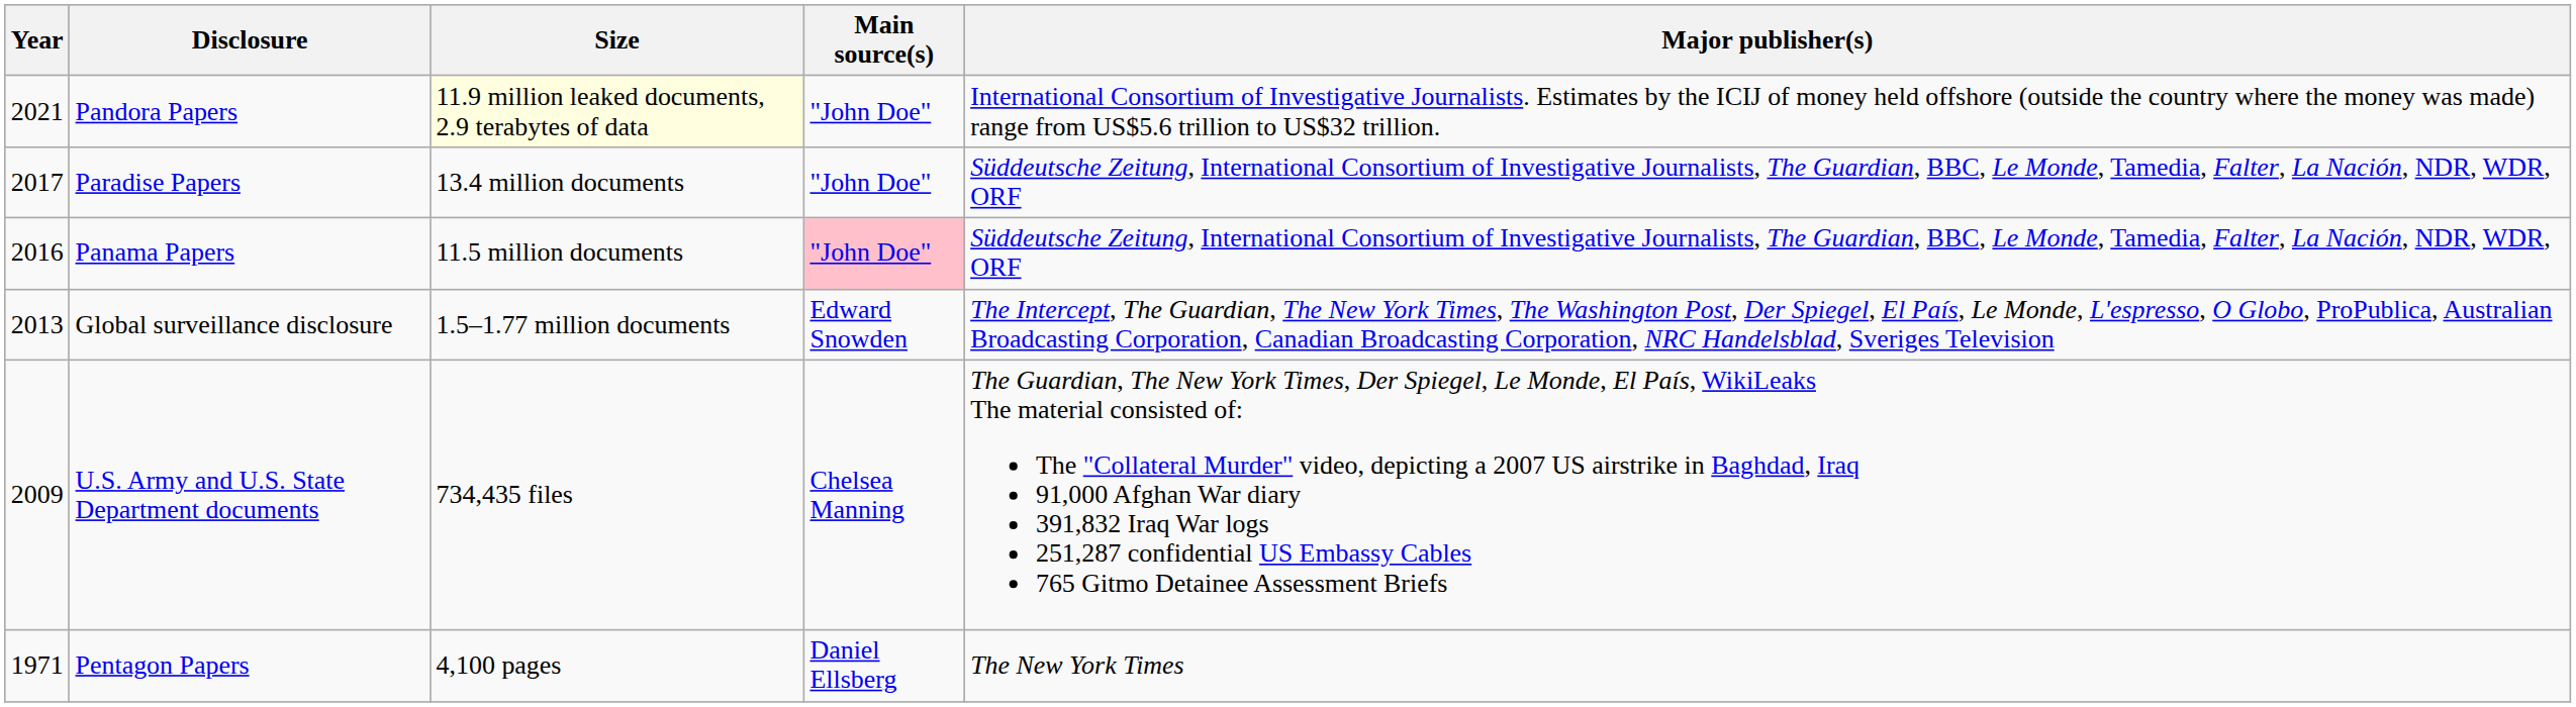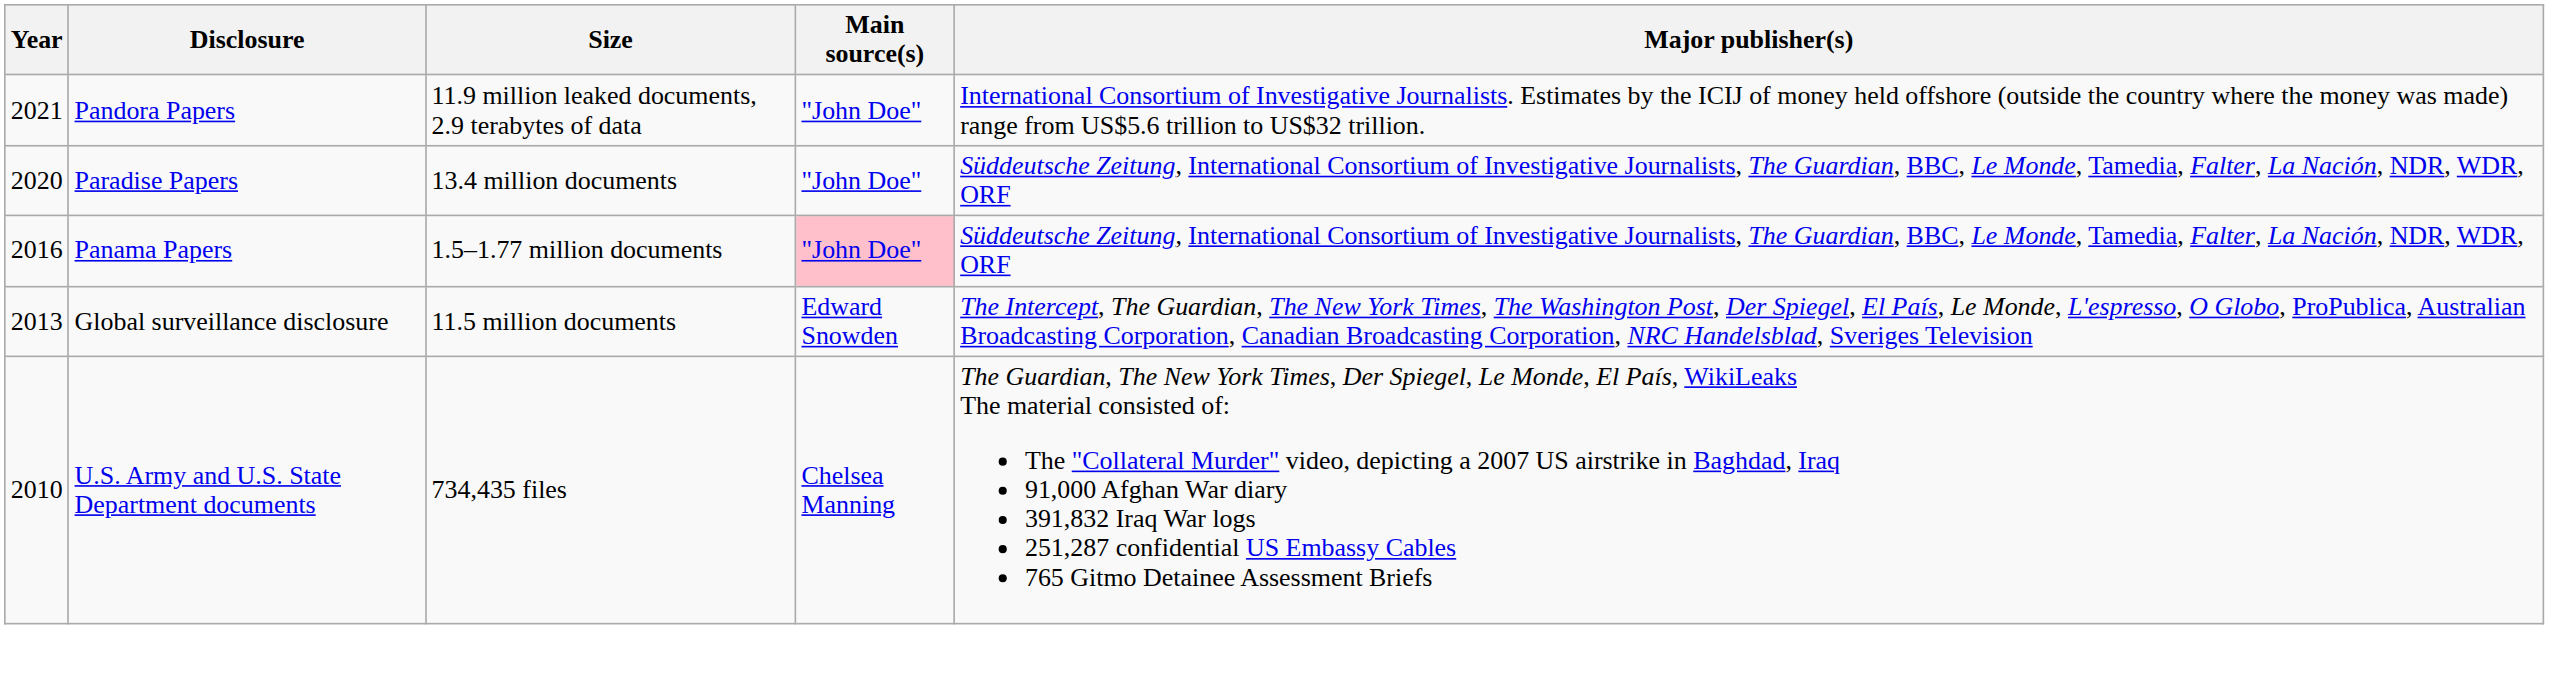Pandora Papers | Size: lightyellow background -> no background
Paradise Papers | Year: 2017 -> 2020
Panama Papers | Size: 11.5 million documents -> 1.5–1.77 million documents
Global surveillance disclosure | Size: 1.5–1.77 million documents -> 11.5 million documents
U.S. Army and U.S. State Department documents | Year: 2009 -> 2010
- row: 1971 | Pentagon Papers | 4,100 pages | Daniel Ellsberg | The New York Times
